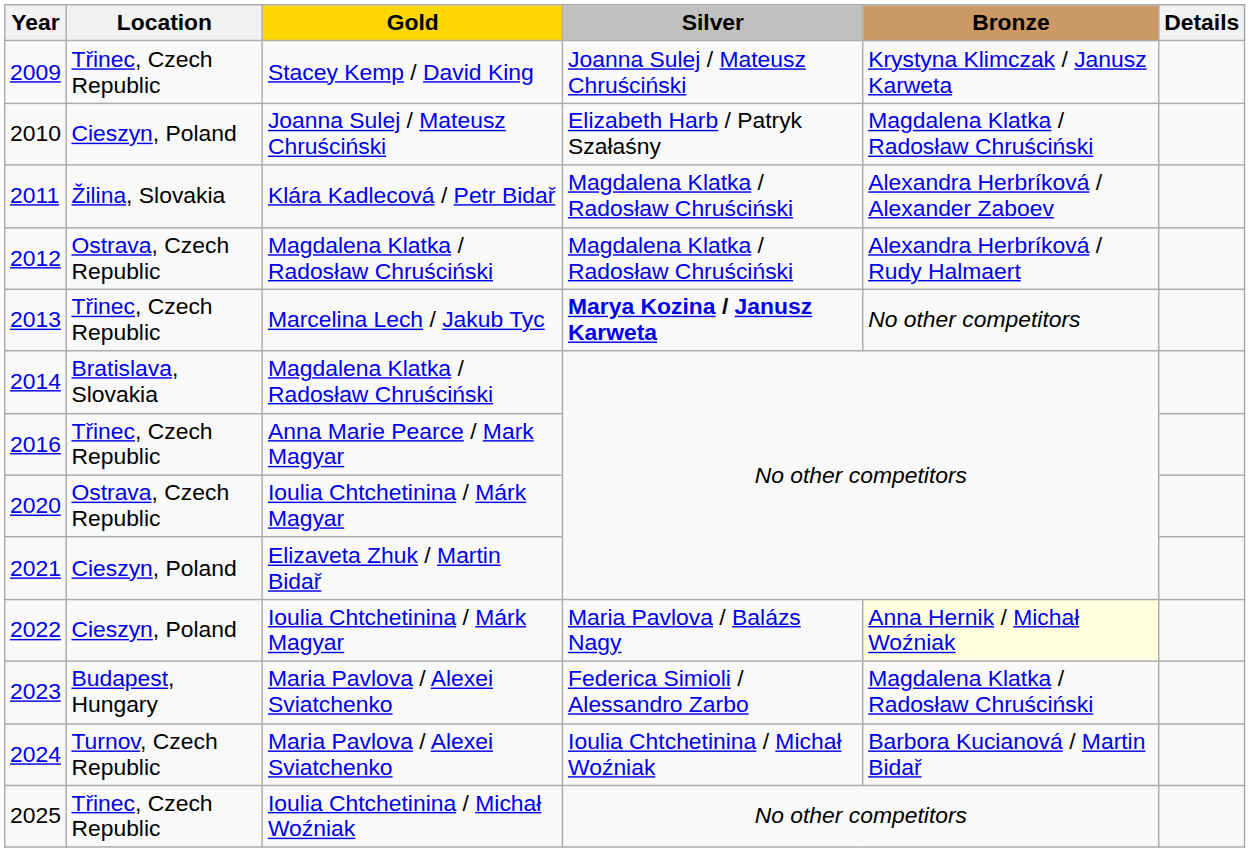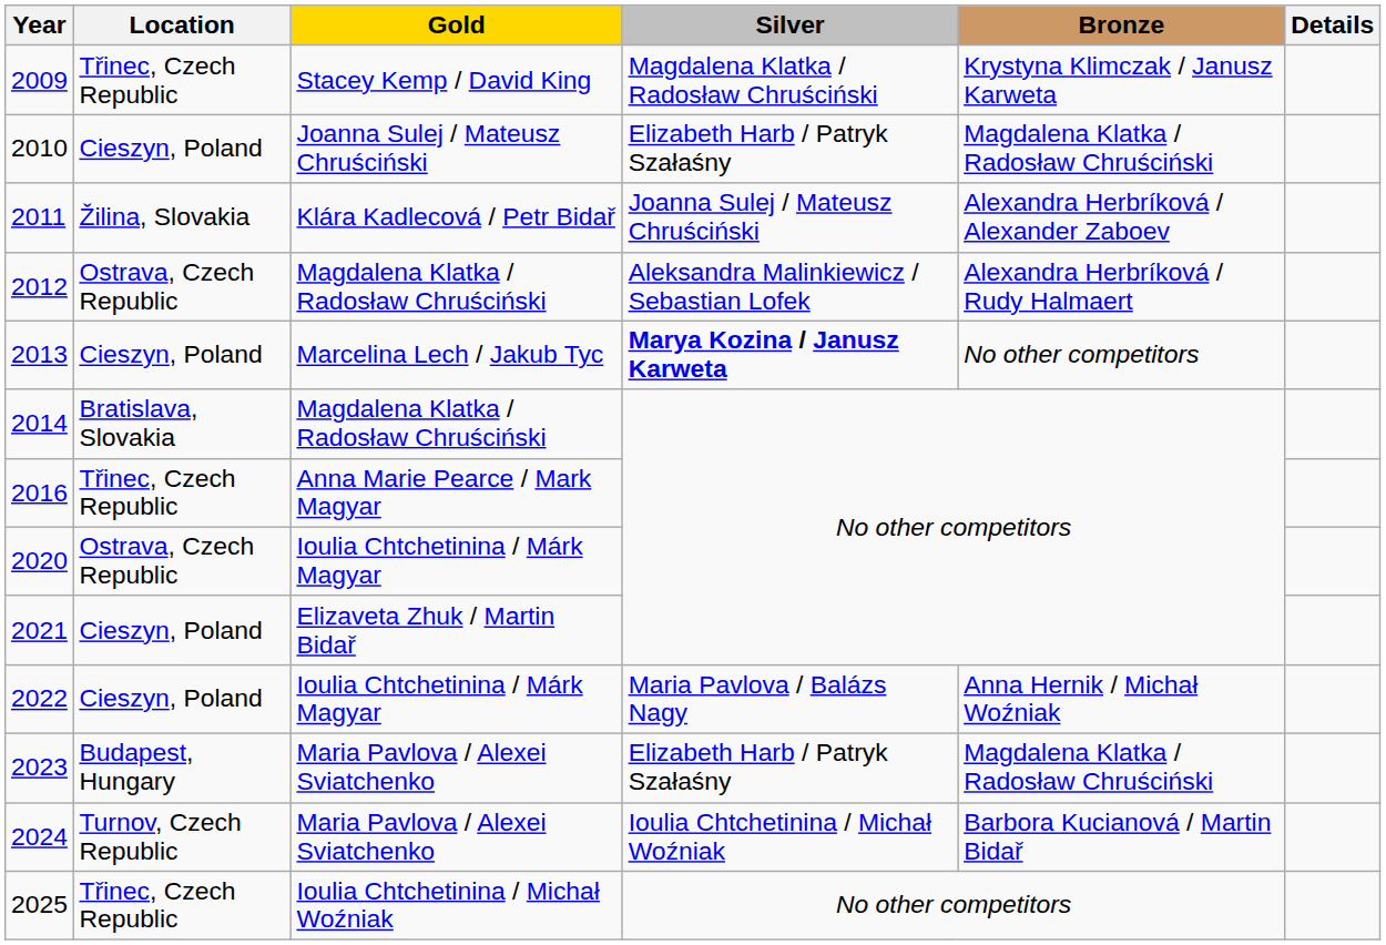2009 | Silver: Joanna Sulej / Mateusz Chruściński -> Magdalena Klatka / Radosław Chruściński
2011 | Silver: Magdalena Klatka / Radosław Chruściński -> Joanna Sulej / Mateusz Chruściński
2012 | Silver: Magdalena Klatka / Radosław Chruściński -> Aleksandra Malinkiewicz / Sebastian Lofek
2013 | Location: Třinec, Czech Republic -> Cieszyn, Poland
2022 | Bronze: lightyellow background -> no background
2023 | Silver: Federica Simioli / Alessandro Zarbo -> Elizabeth Harb / Patryk Szałaśny
